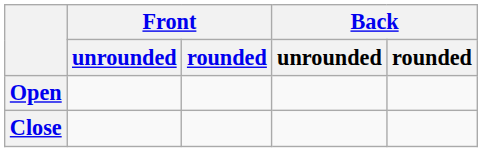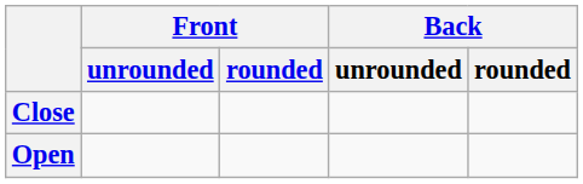rows swapped: Close <-> Open
